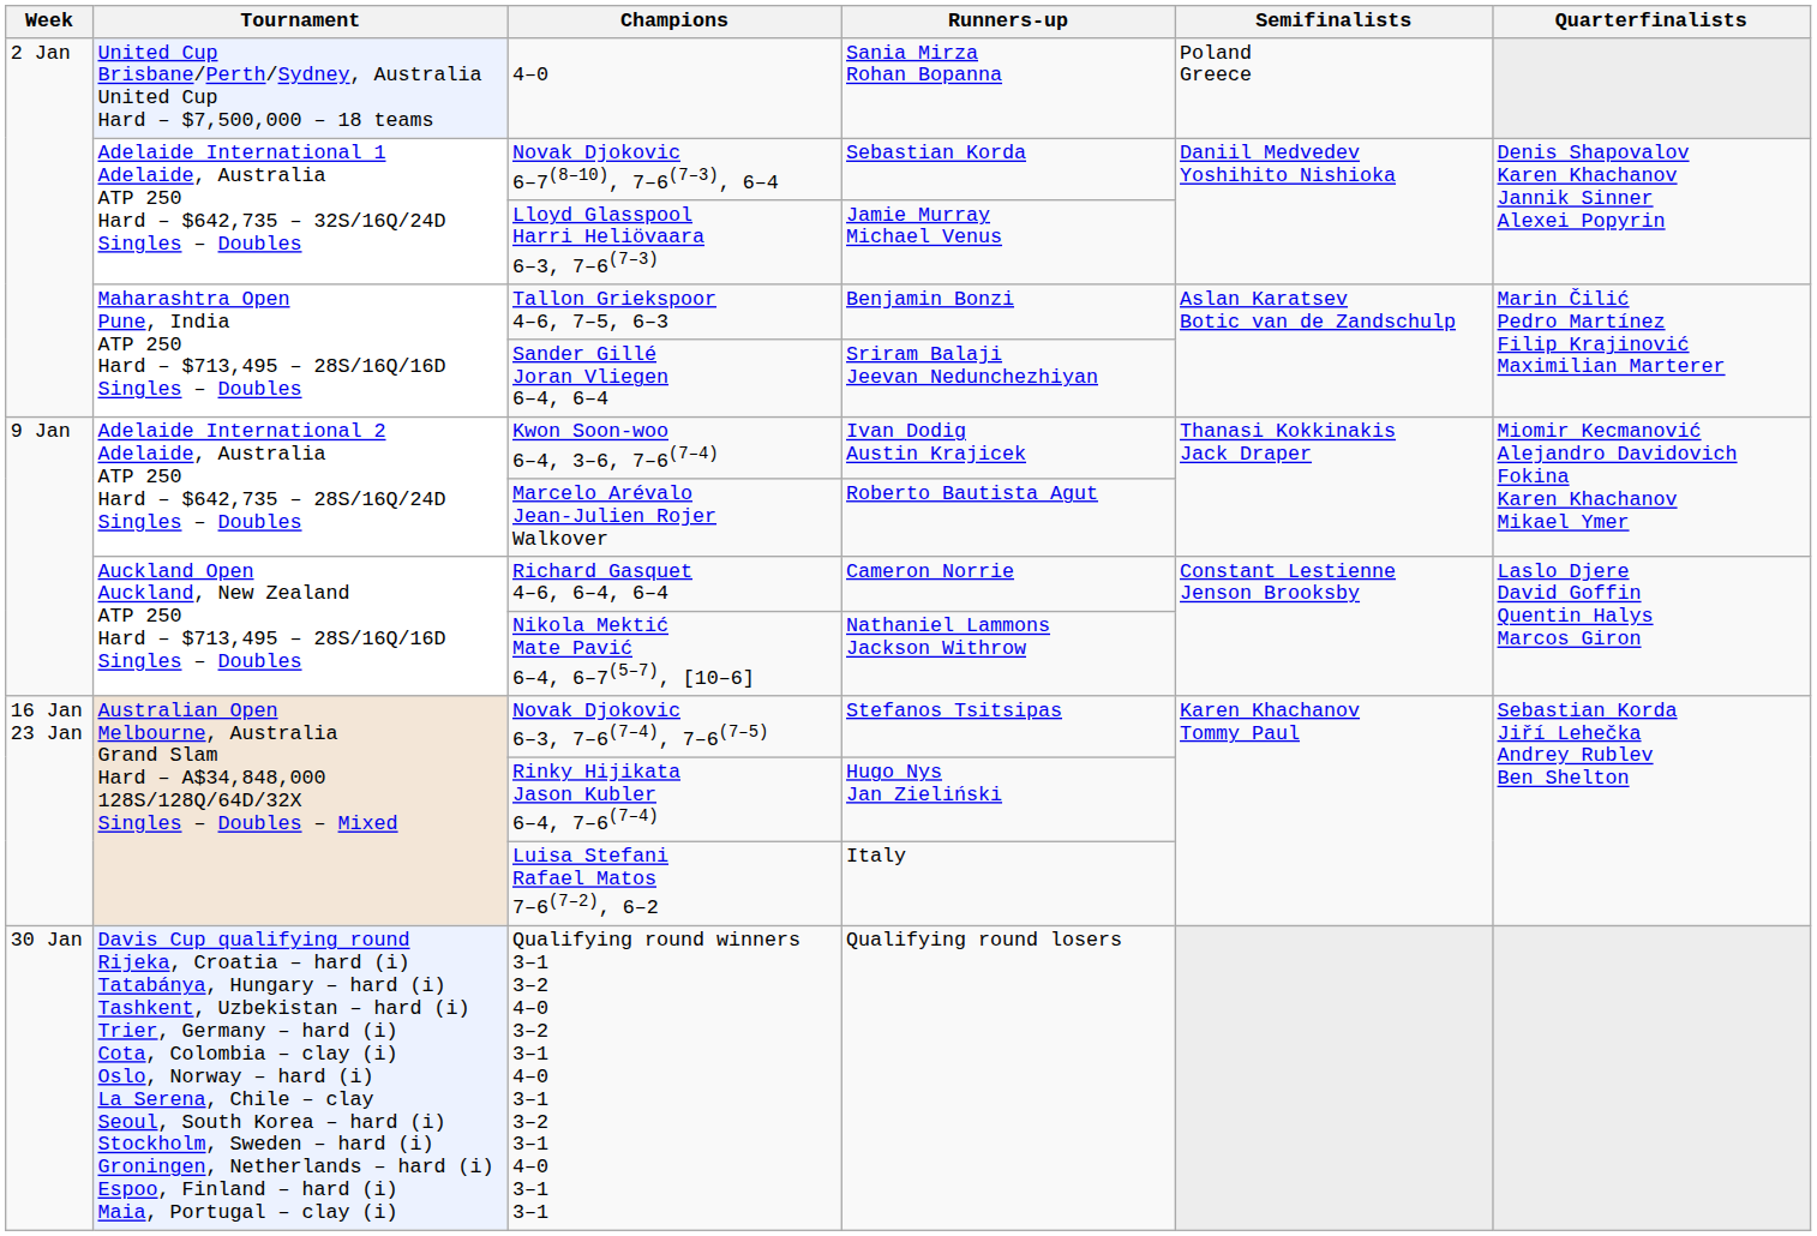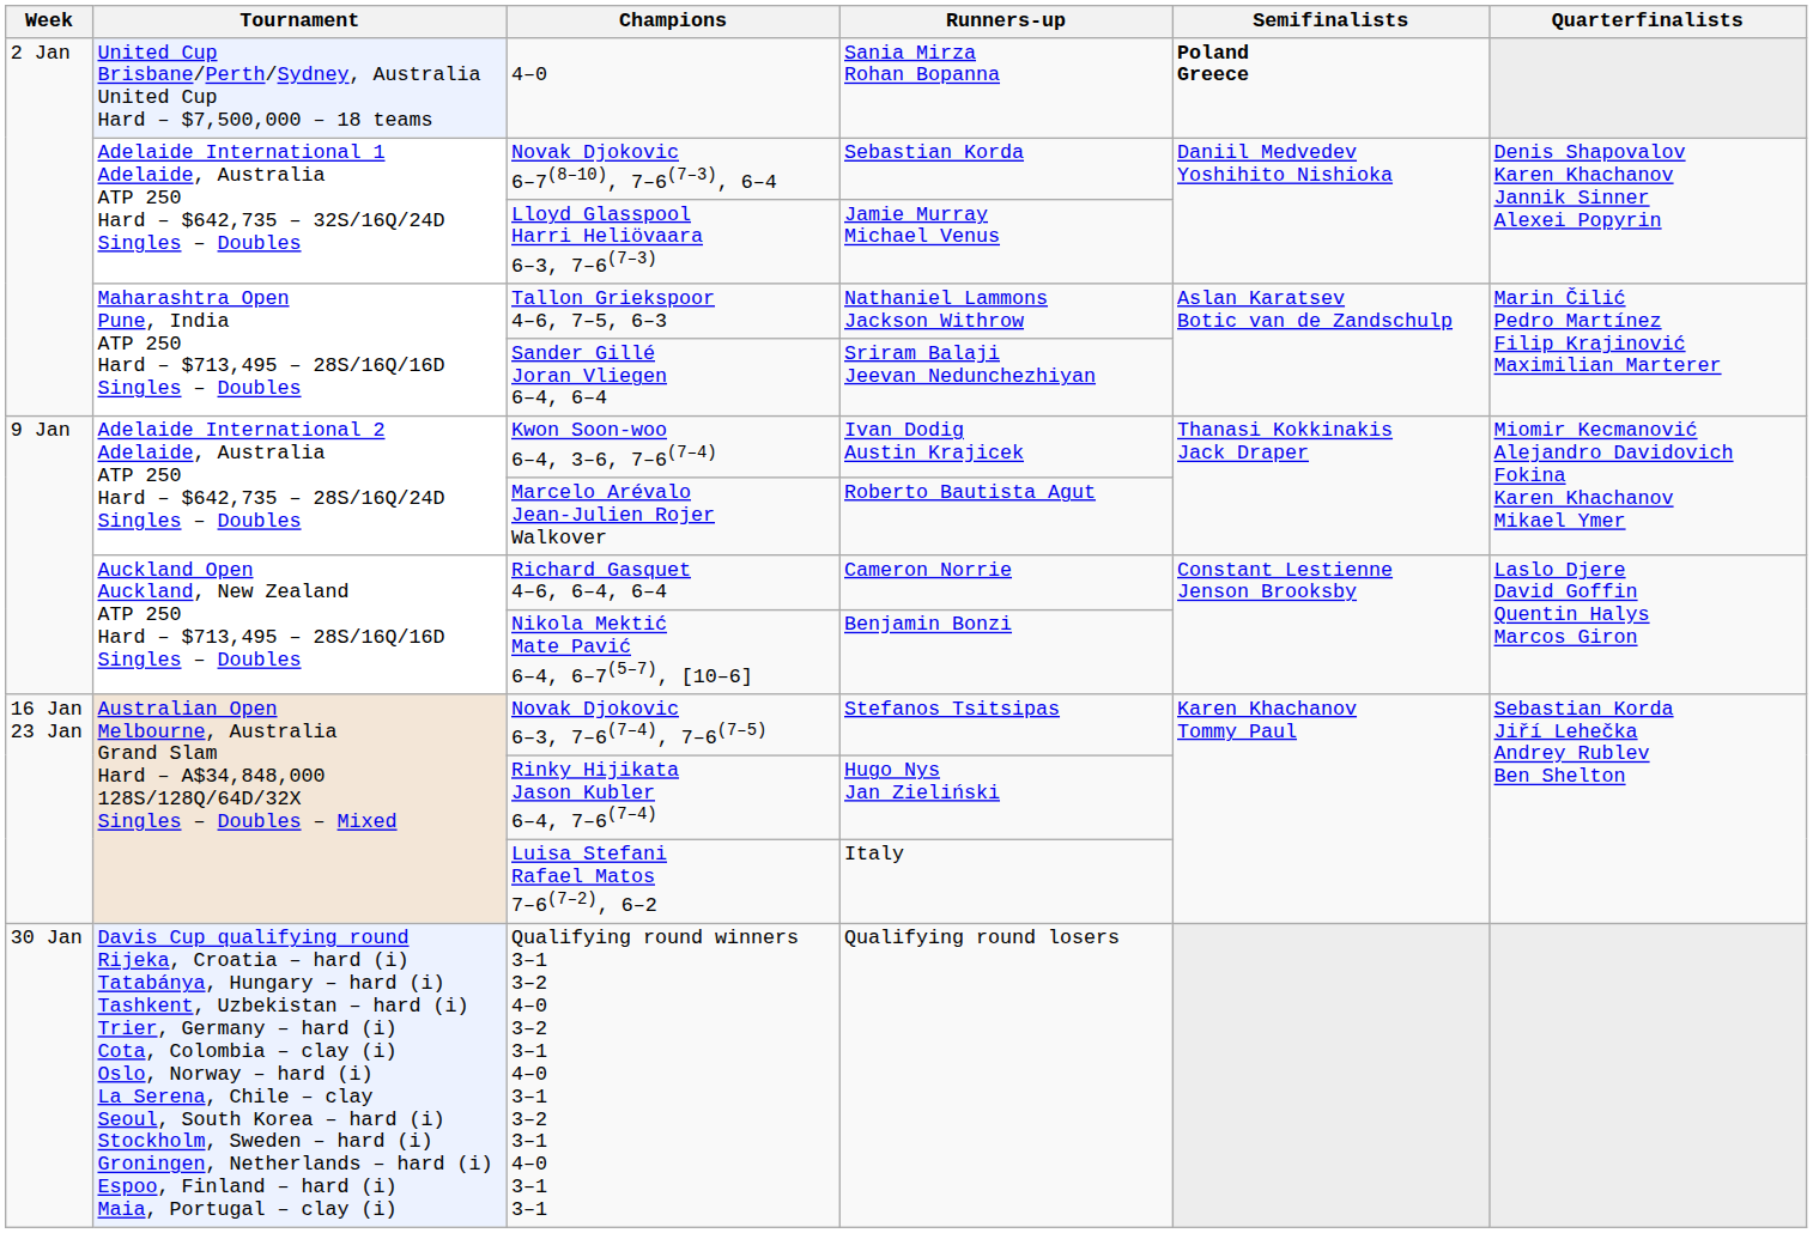4–0 | Semifinalists: normal -> bold
Tallon Griekspoor 4–6, 7–5, 6–3 | Runners-up: Benjamin Bonzi -> Nathaniel Lammons Jackson Withrow
Nikola Mektić Mate Pavić 6–4, 6–7(5–7), [10–6] | Runners-up: Nathaniel Lammons Jackson Withrow -> Benjamin Bonzi
